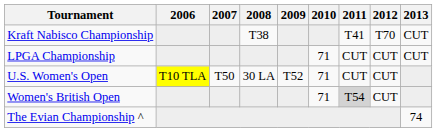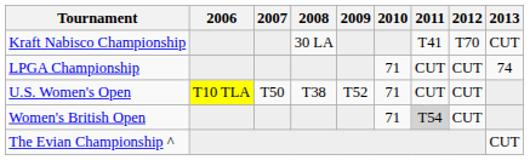Kraft Nabisco Championship | 2008: T38 -> 30 LA
LPGA Championship | 2013: CUT -> 74
U.S. Women's Open | 2008: 30 LA -> T38
The Evian Championship ^ | 2013: 74 -> CUT
